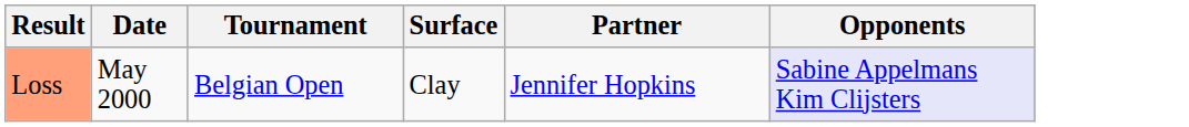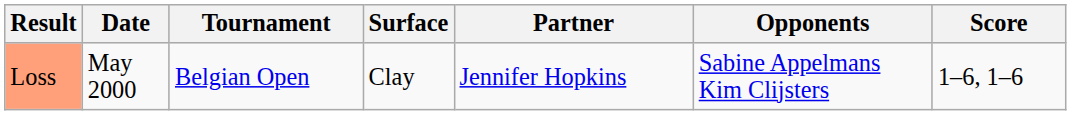+ column: Score | 1–6, 1–6
Loss | Opponents: lavender background -> no background
